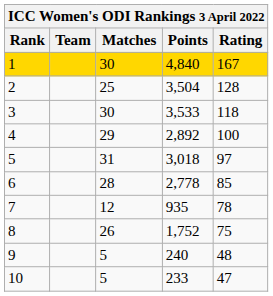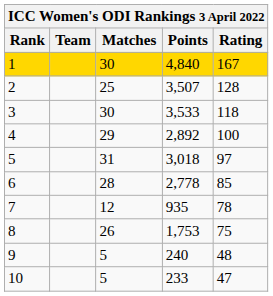2 | Points: 3,504 -> 3,507
8 | Points: 1,752 -> 1,753
